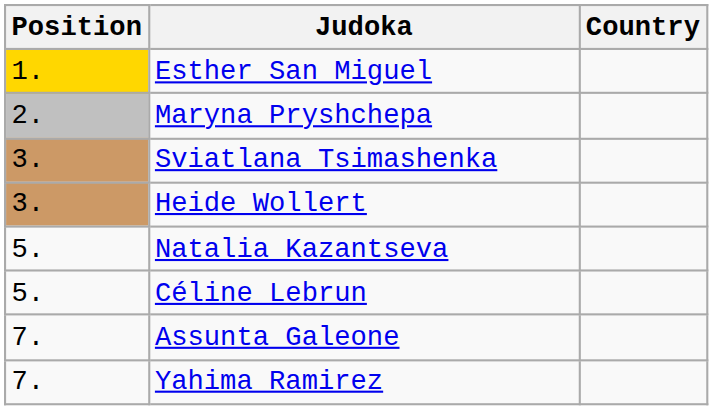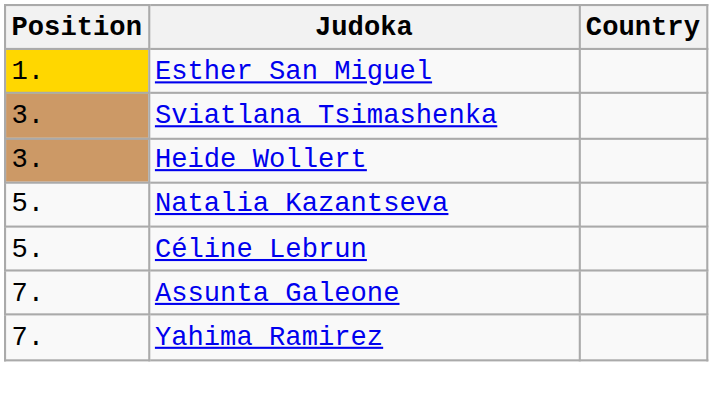- row: 2. | Maryna Pryshchepa
